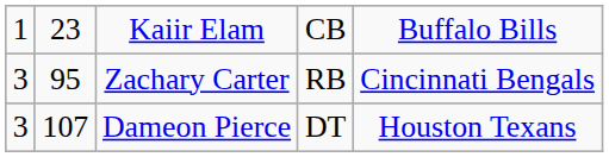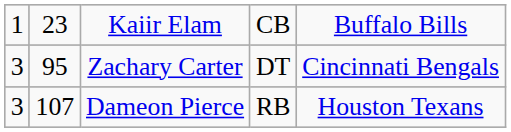Zachary Carter | column 4: RB -> DT
Dameon Pierce | column 4: DT -> RB
